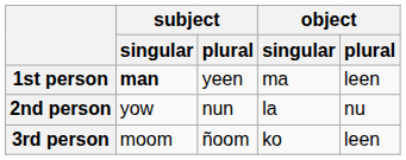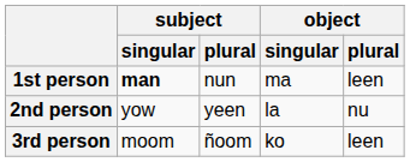1st person | subject / plural: yeen -> nun
2nd person | subject / plural: nun -> yeen
